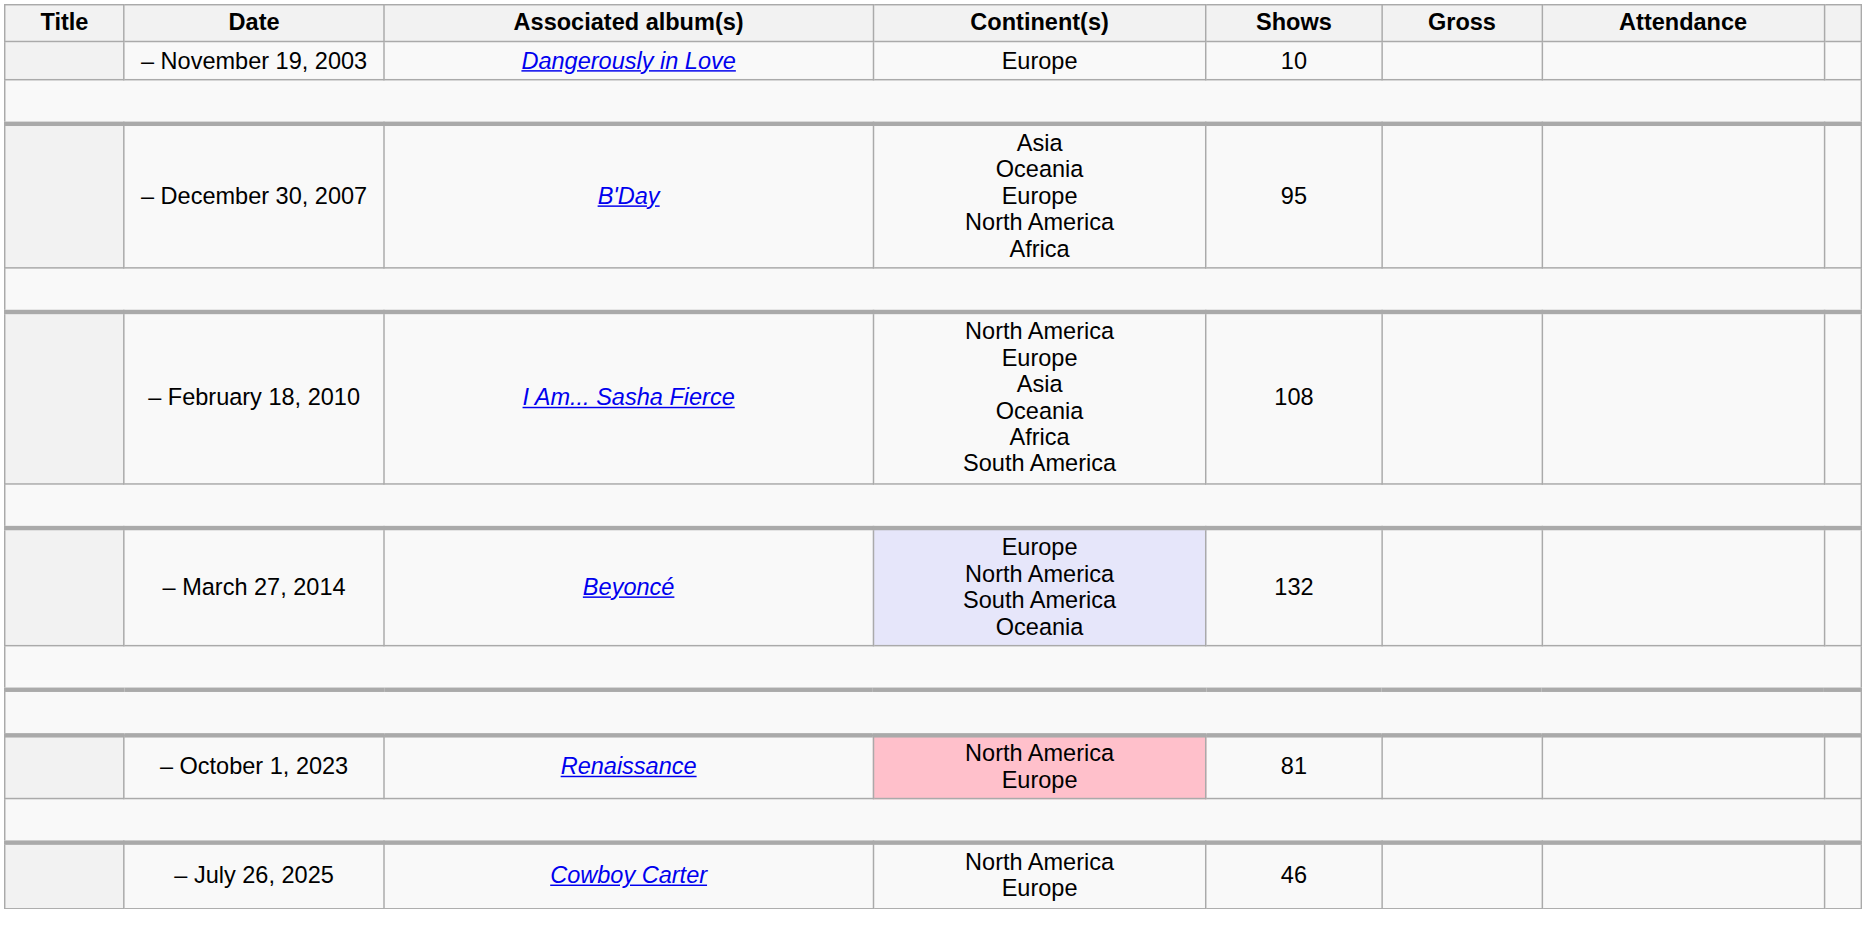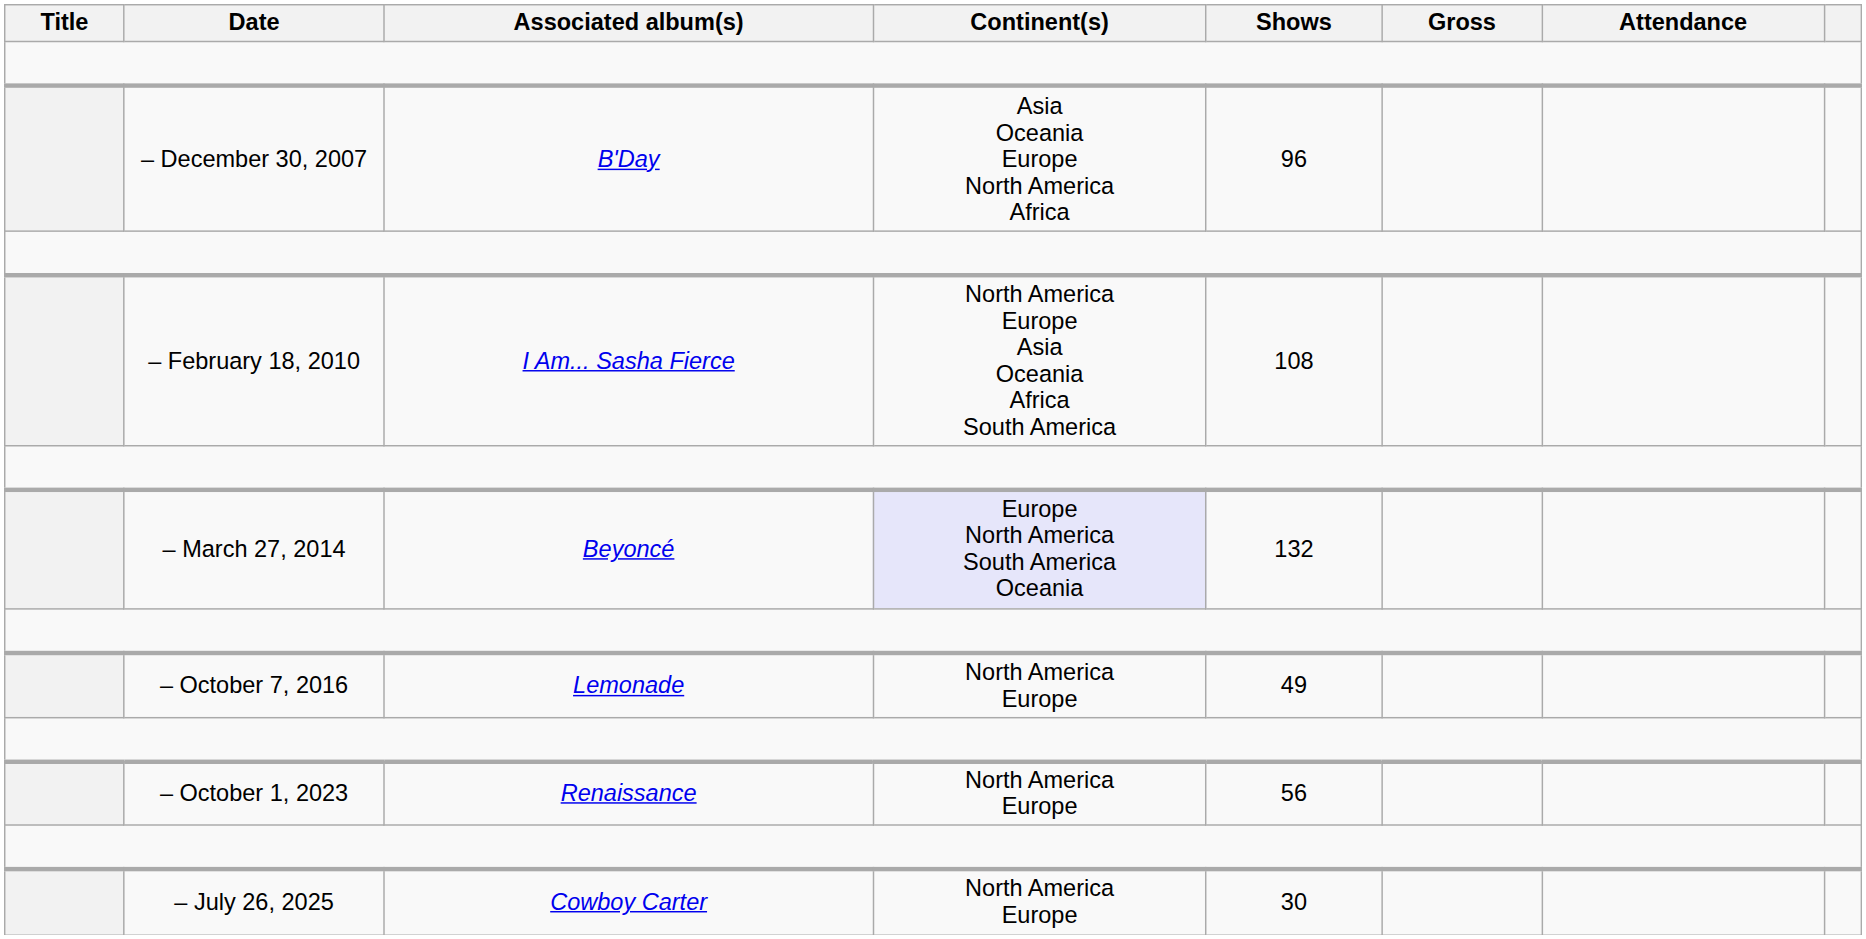- row: – November 19, 2003 | Dangerously in Love | Europe | 10
– December 30, 2007 | Shows: 95 -> 96
+ row: – October 7, 2016 | Lemonade | North America Europe | 49
– October 1, 2023 | Continent(s): pink background -> no background
– October 1, 2023 | Shows: 81 -> 56
– July 26, 2025 | Shows: 46 -> 30
